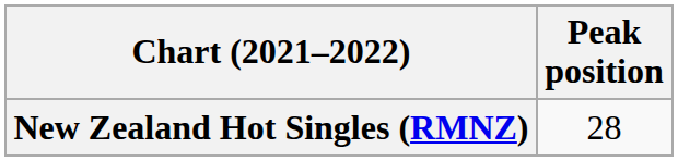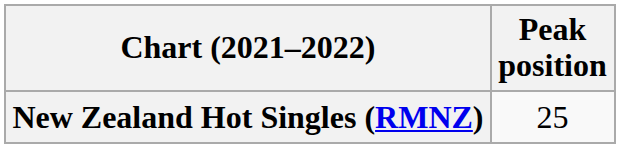New Zealand Hot Singles (RMNZ) | Peak position: 28 -> 25
